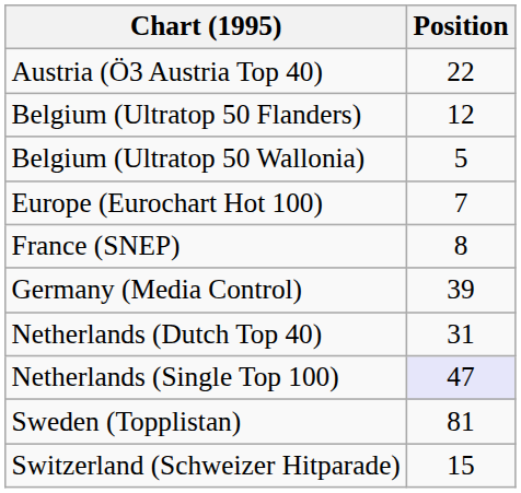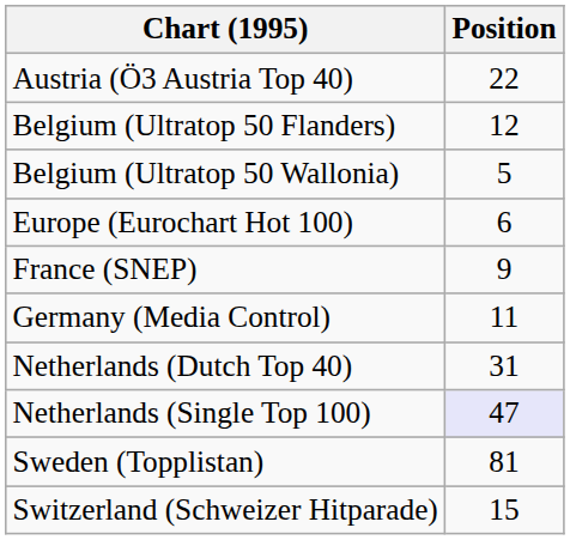Europe (Eurochart Hot 100) | Position: 7 -> 6
France (SNEP) | Position: 8 -> 9
Germany (Media Control) | Position: 39 -> 11
